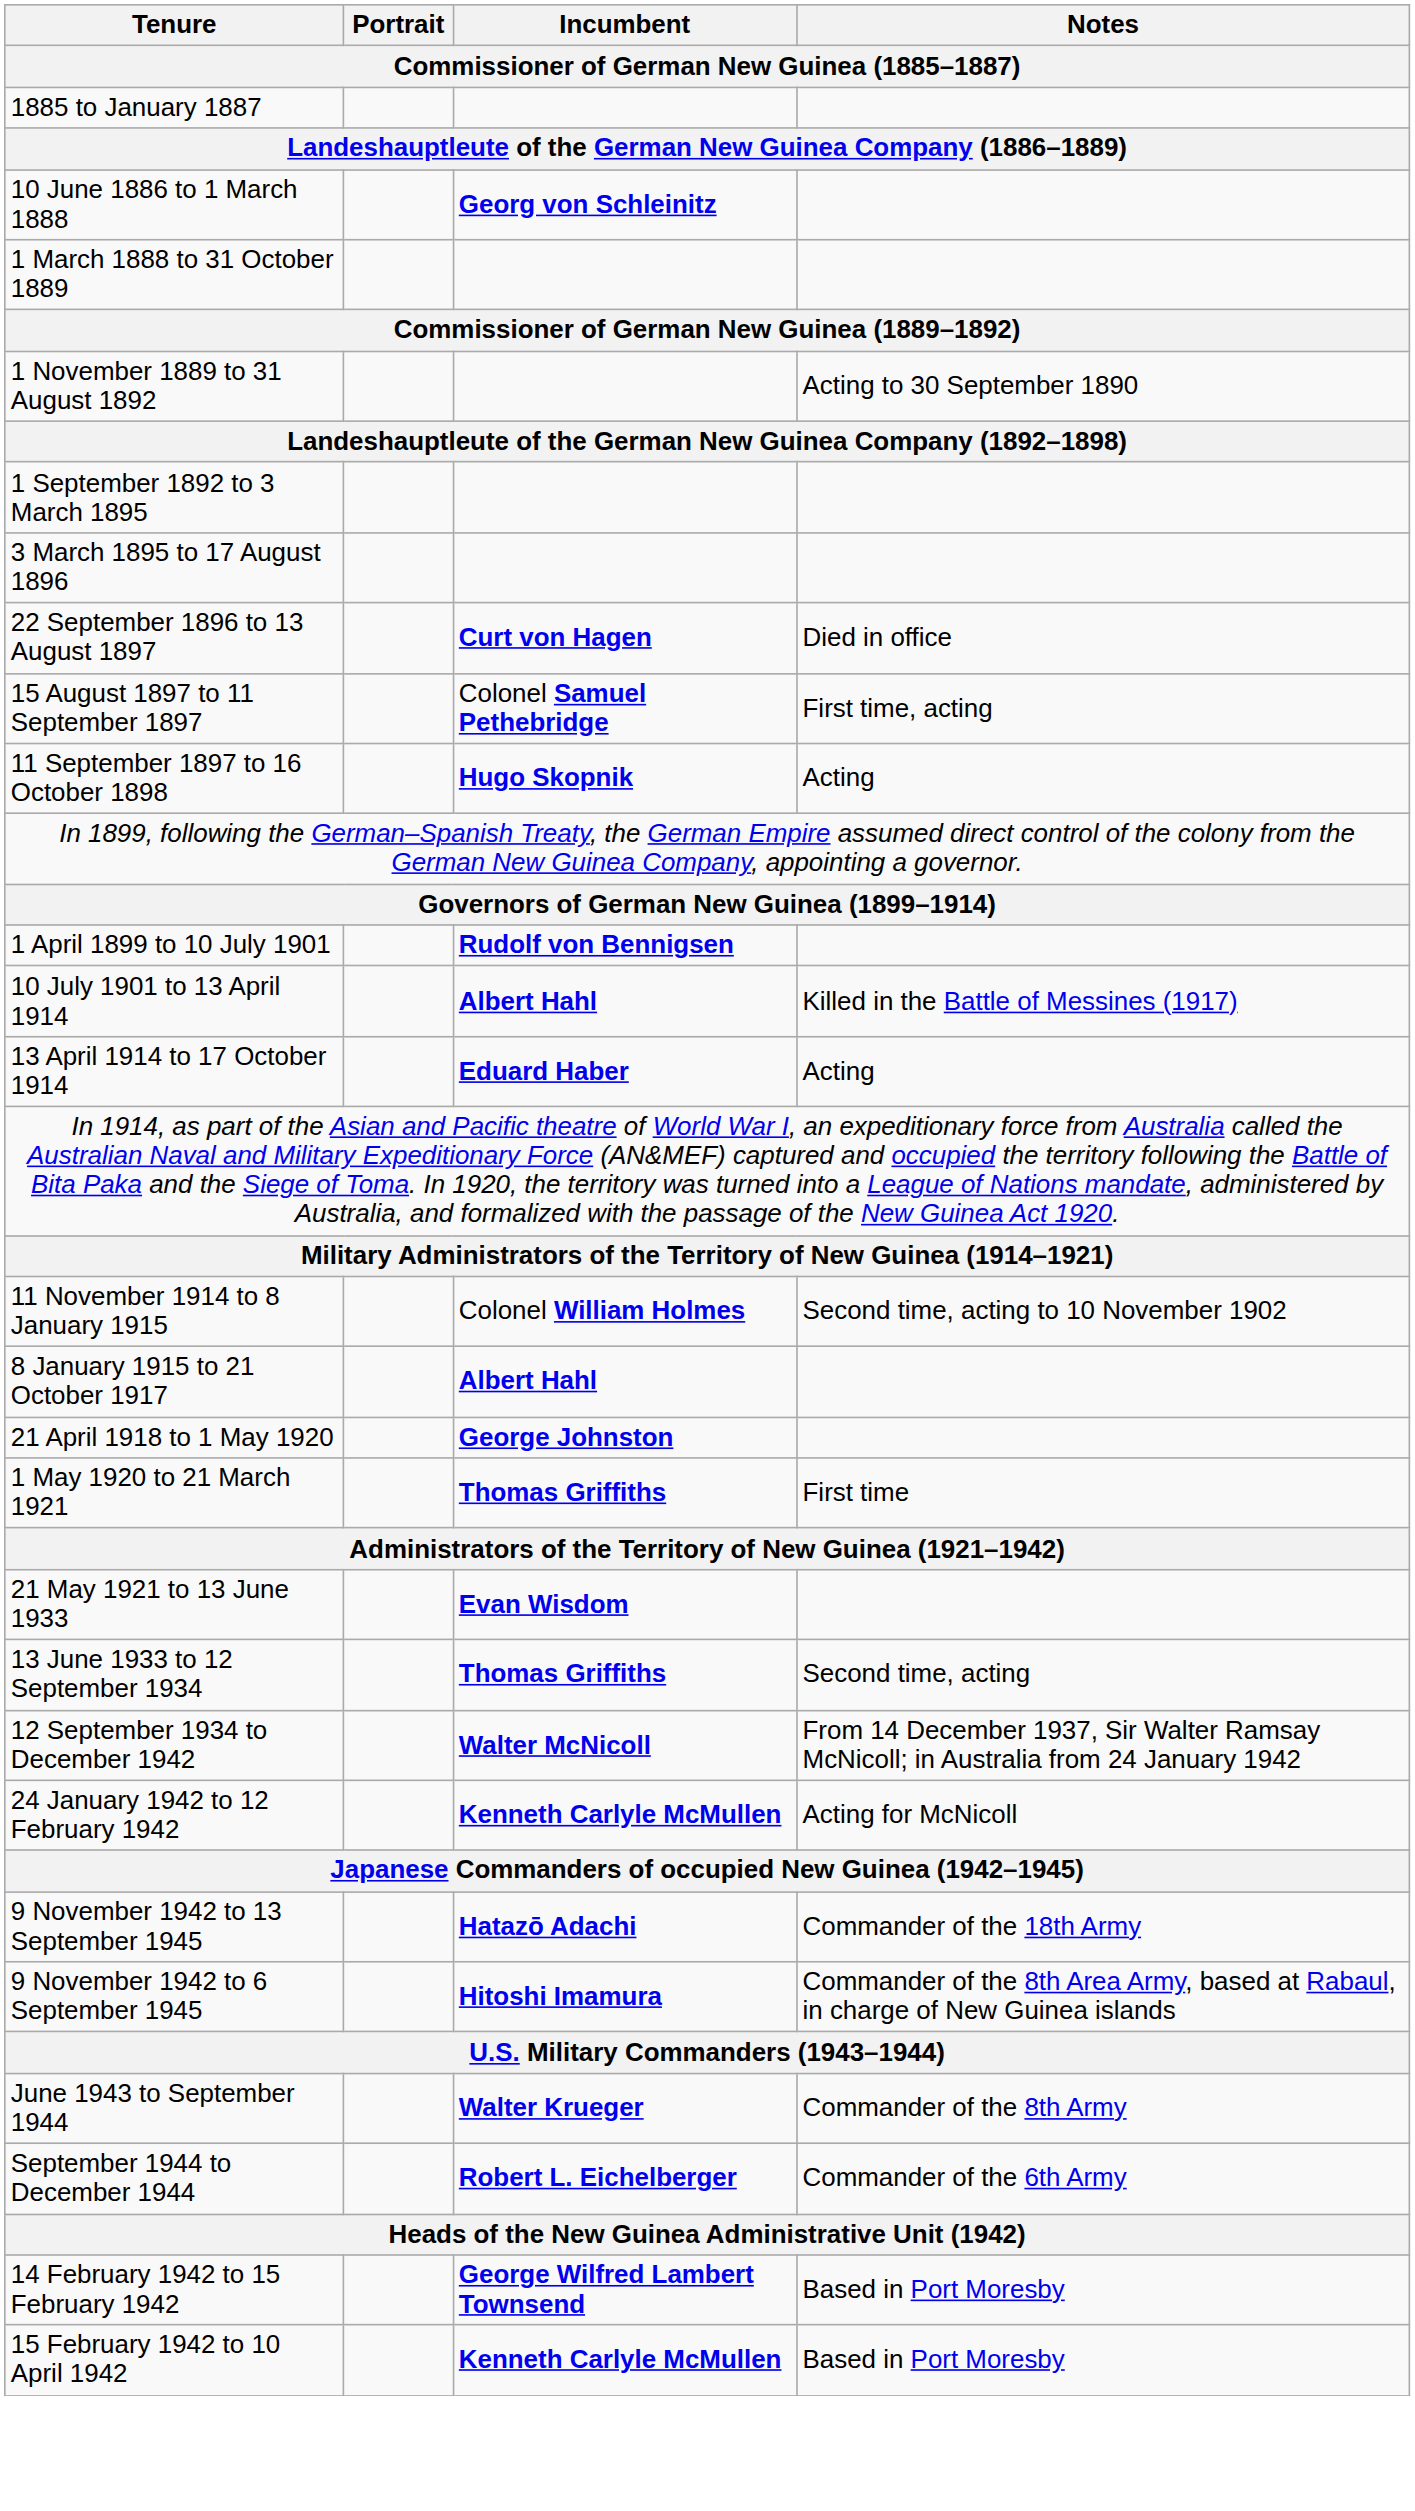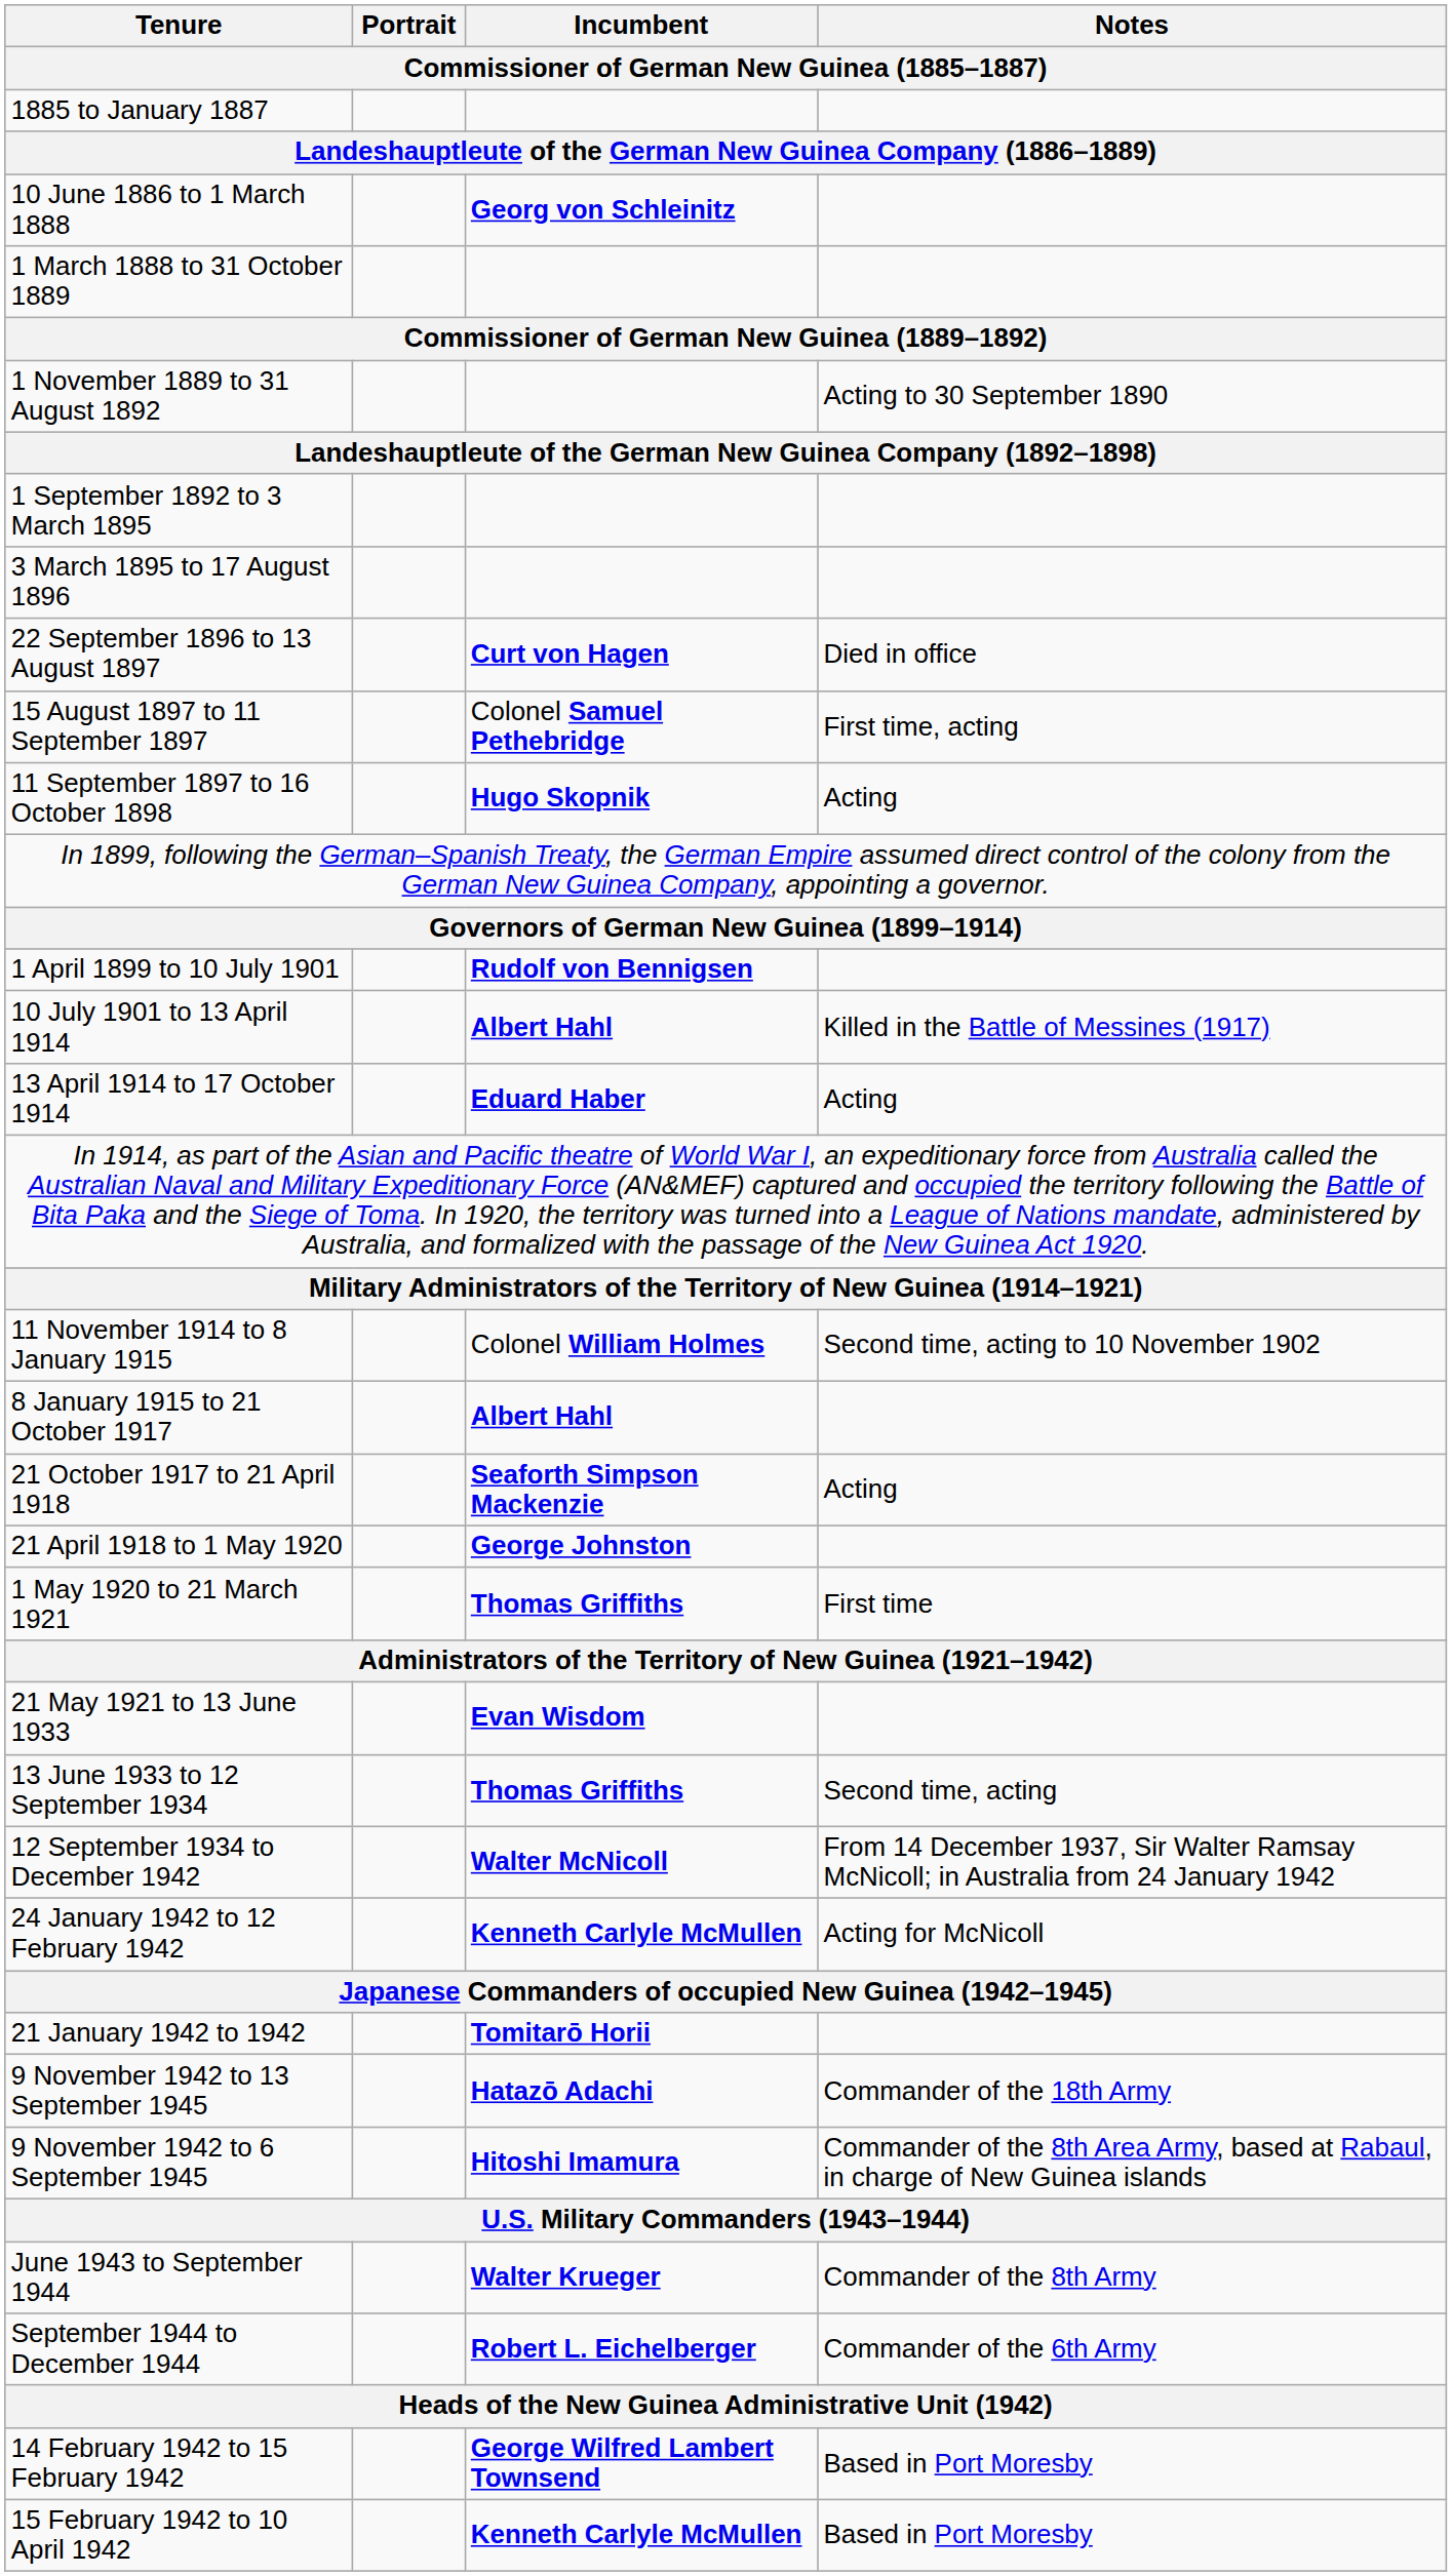+ row: 21 October 1917 to 21 April 1918 | Seaforth Simpson Mackenzie | Acting
+ row: 21 January 1942 to 1942 | Tomitarō Horii
